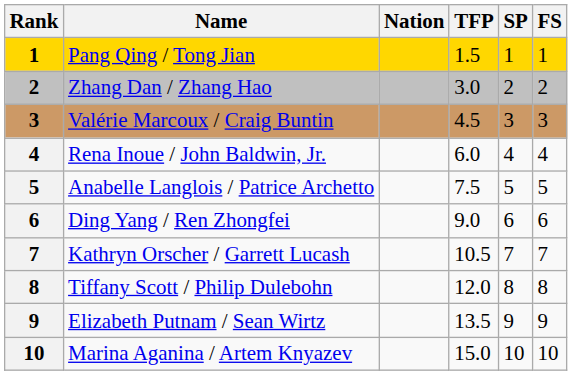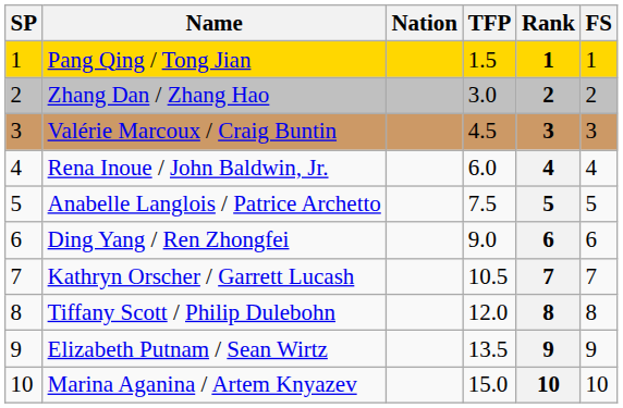columns swapped: Rank <-> SP
